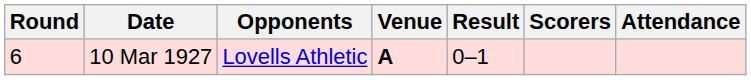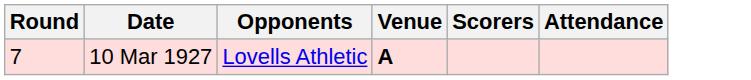- column: Result | 0–1
10 Mar 1927 | Round: 6 -> 7
